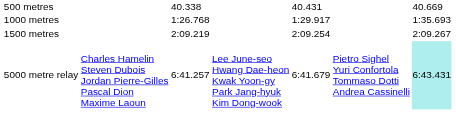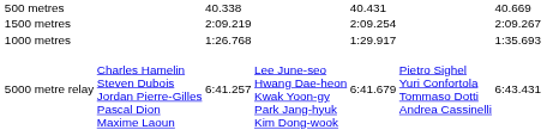rows swapped: 1000 metres <-> 1500 metres
5000 metre relay | column 7: paleturquoise background -> no background
